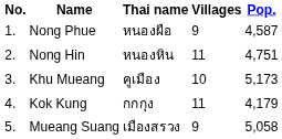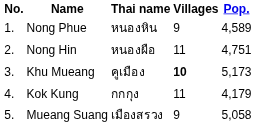Nong Phue | Thai name: หนองผือ -> หนองหิน
Nong Phue | Pop.: 4,587 -> 4,589
Nong Hin | Thai name: หนองหิน -> หนองผือ
Khu Mueang | Villages: normal -> bold
